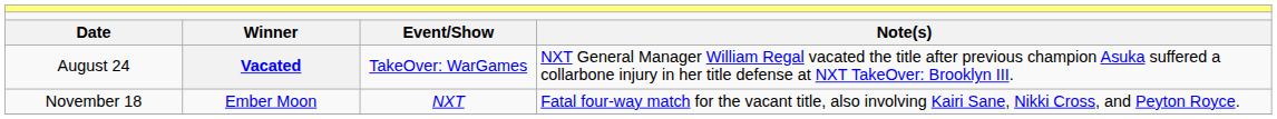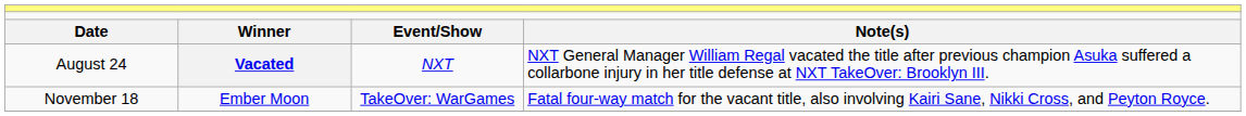August 24 | column 3: TakeOver: WarGames -> NXT
November 18 | column 3: NXT -> TakeOver: WarGames
